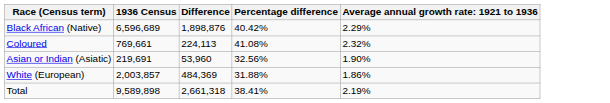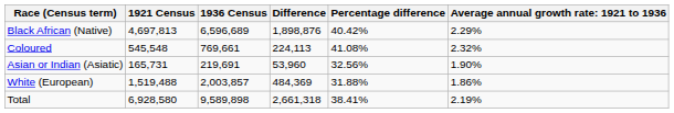+ column: 1921 Census | 4,697,813 | 545,548 | 165,731 | 1,519,488 | 6,928,580
